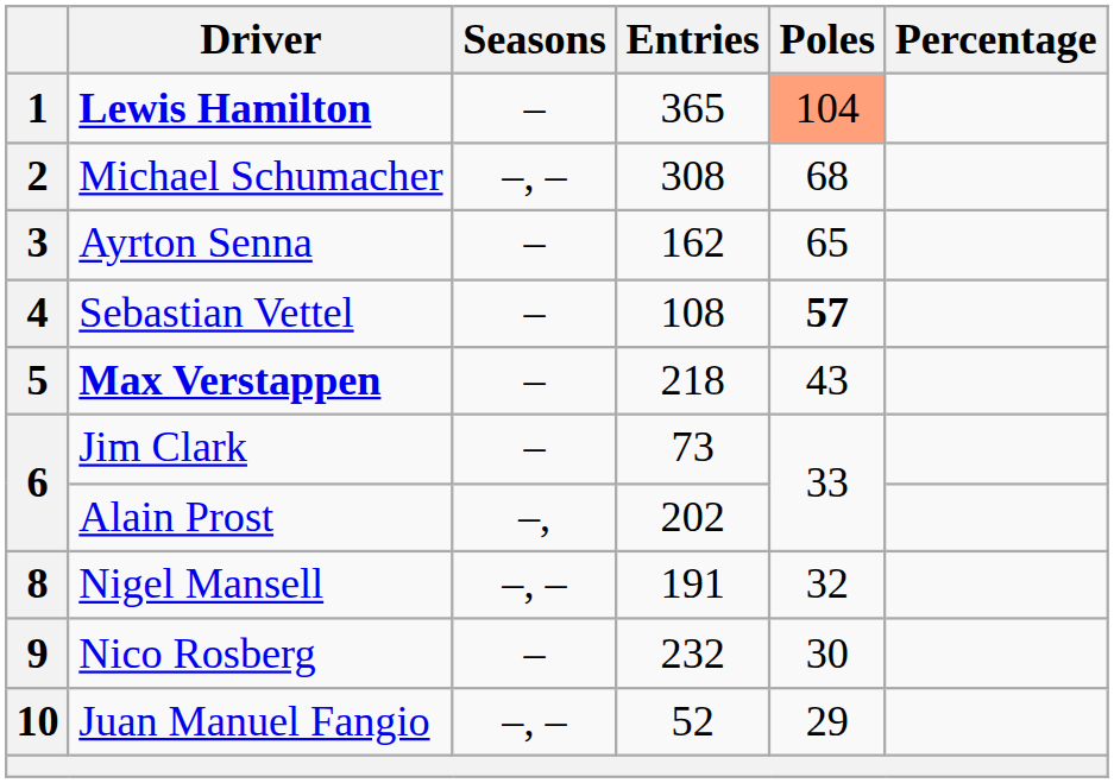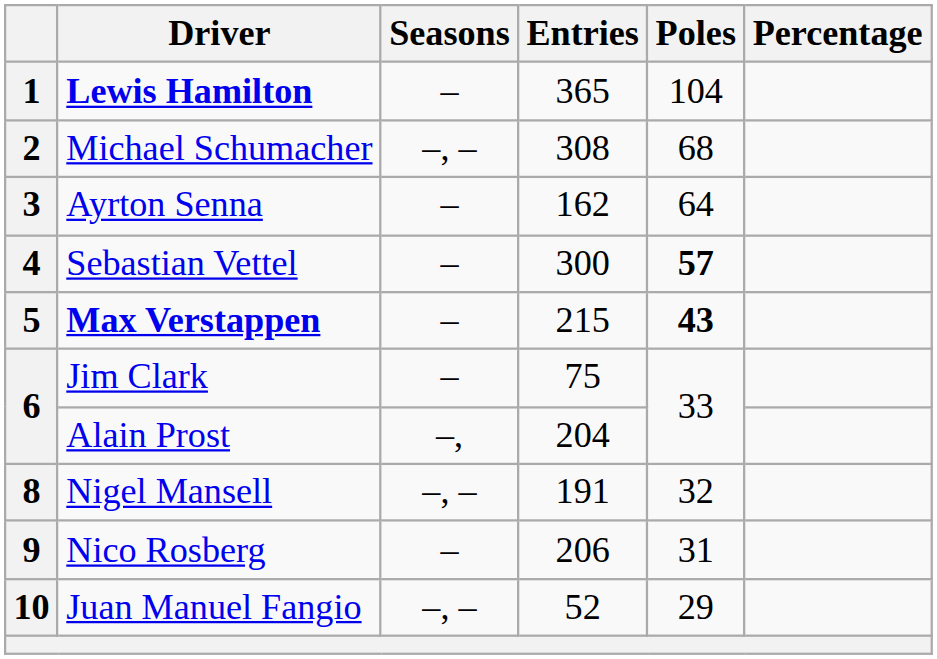1 | Poles: lightsalmon background -> no background
3 | Poles: 65 -> 64
4 | Entries: 108 -> 300
5 | Entries: 218 -> 215
5 | Poles: normal -> bold
6 / Jim Clark | Entries: 73 -> 75
6 / Alain Prost | Entries: 202 -> 204
9 | Entries: 232 -> 206
9 | Poles: 30 -> 31
